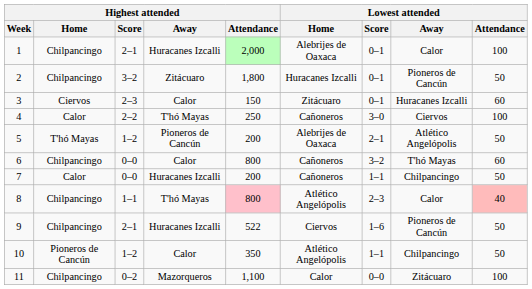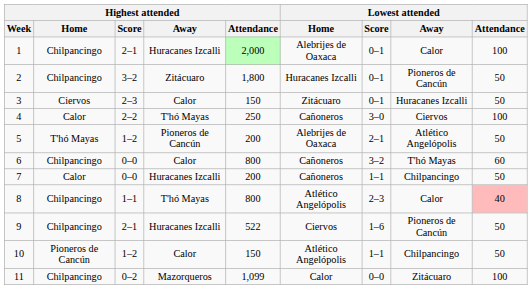3 | Lowest attended / Attendance: 60 -> 50
8 | Highest attended / Attendance: pink background -> no background
10 | Highest attended / Attendance: 350 -> 150
11 | Highest attended / Attendance: 1,100 -> 1,099
